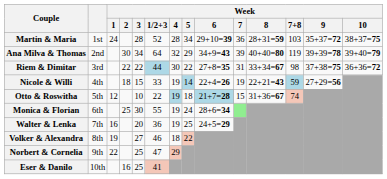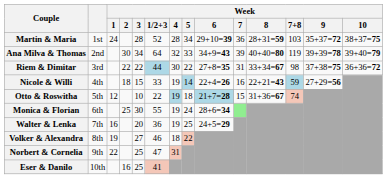Ana Milva & Thomas | Week / 5: 29 -> 33
Nicole & Willi | Week / 7: 19 -> 16
Norbert & Cornelia | Week / 4: 29 -> 31
